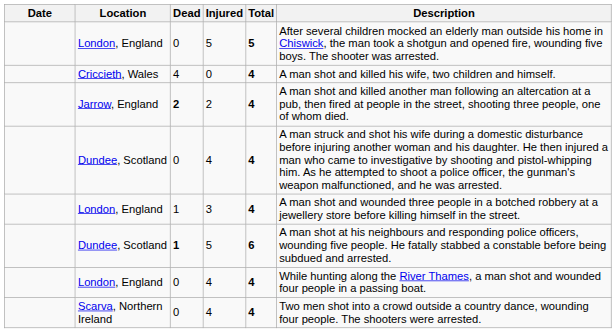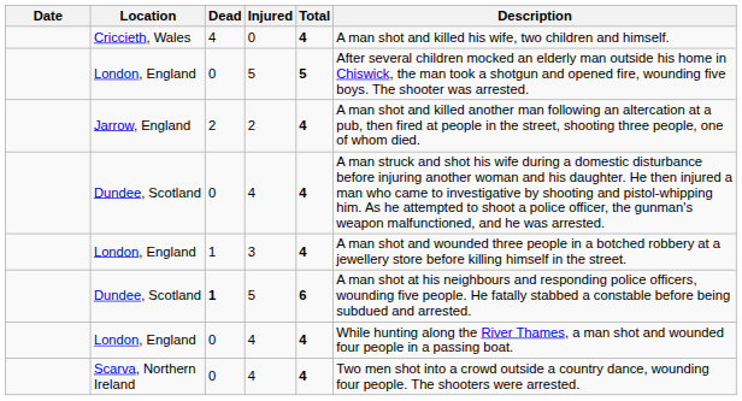rows swapped: Criccieth, Wales <-> London, England / 5
Jarrow, England | Dead: bold -> normal
